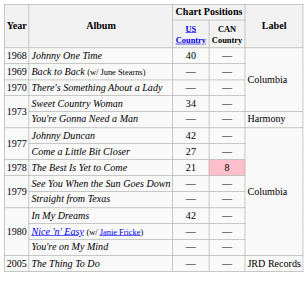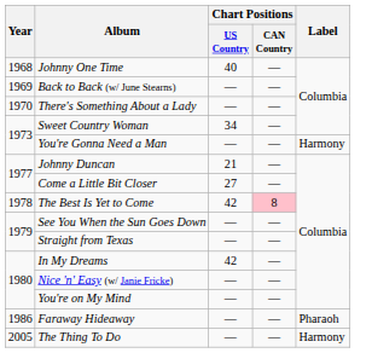Johnny Duncan | Chart Positions / US Country: 42 -> 21
The Best Is Yet to Come | Chart Positions / US Country: 21 -> 42
+ row: 1986 | Faraway Hideaway | — | — | Pharaoh
The Thing To Do | Label: JRD Records -> Harmony
